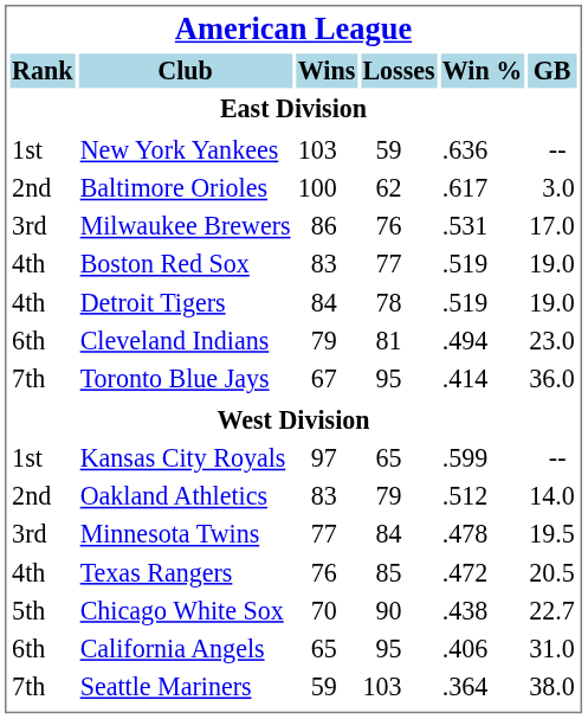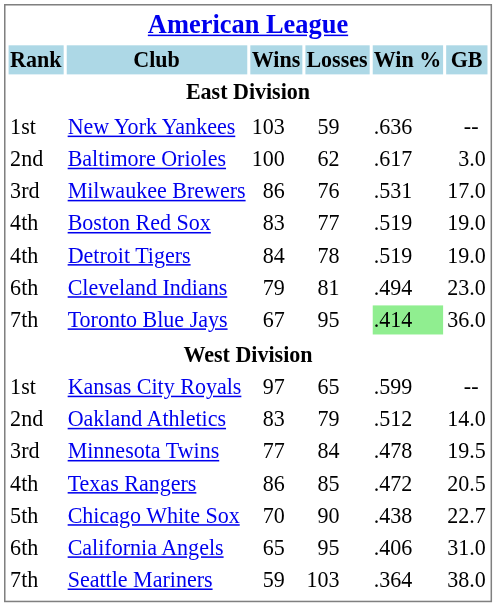Toronto Blue Jays | Win %: no background -> lightgreen background
Texas Rangers | Wins: 76 -> 86
